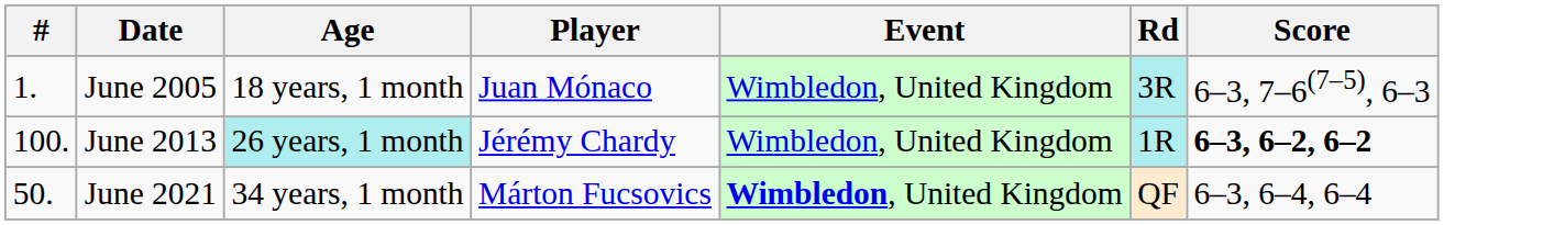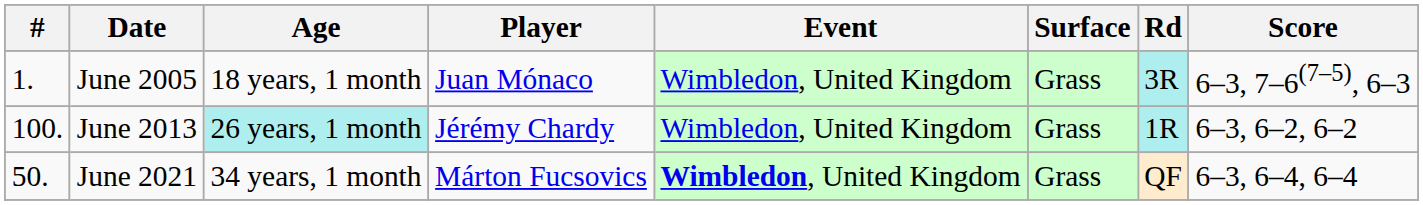+ column: Surface | Grass | Grass | Grass
June 2013 | Score: bold -> normal
